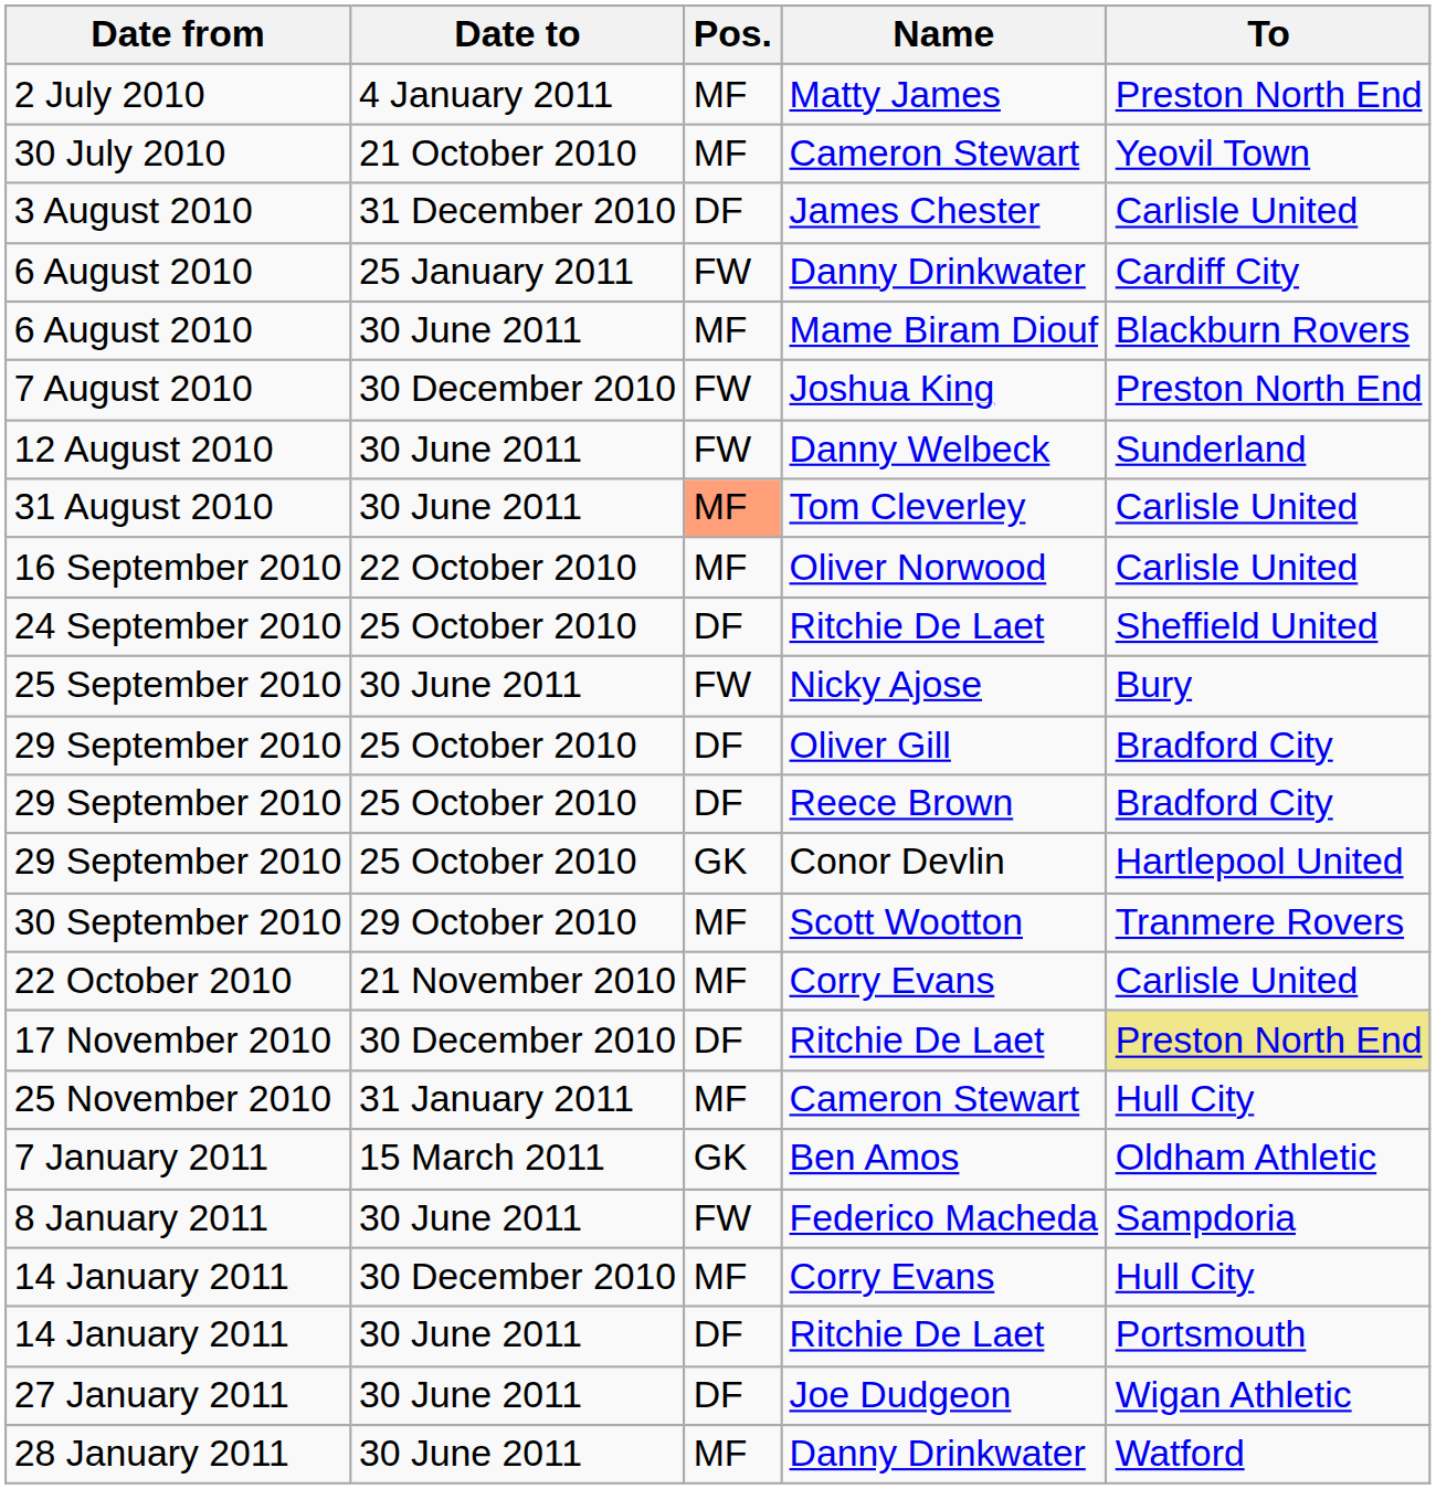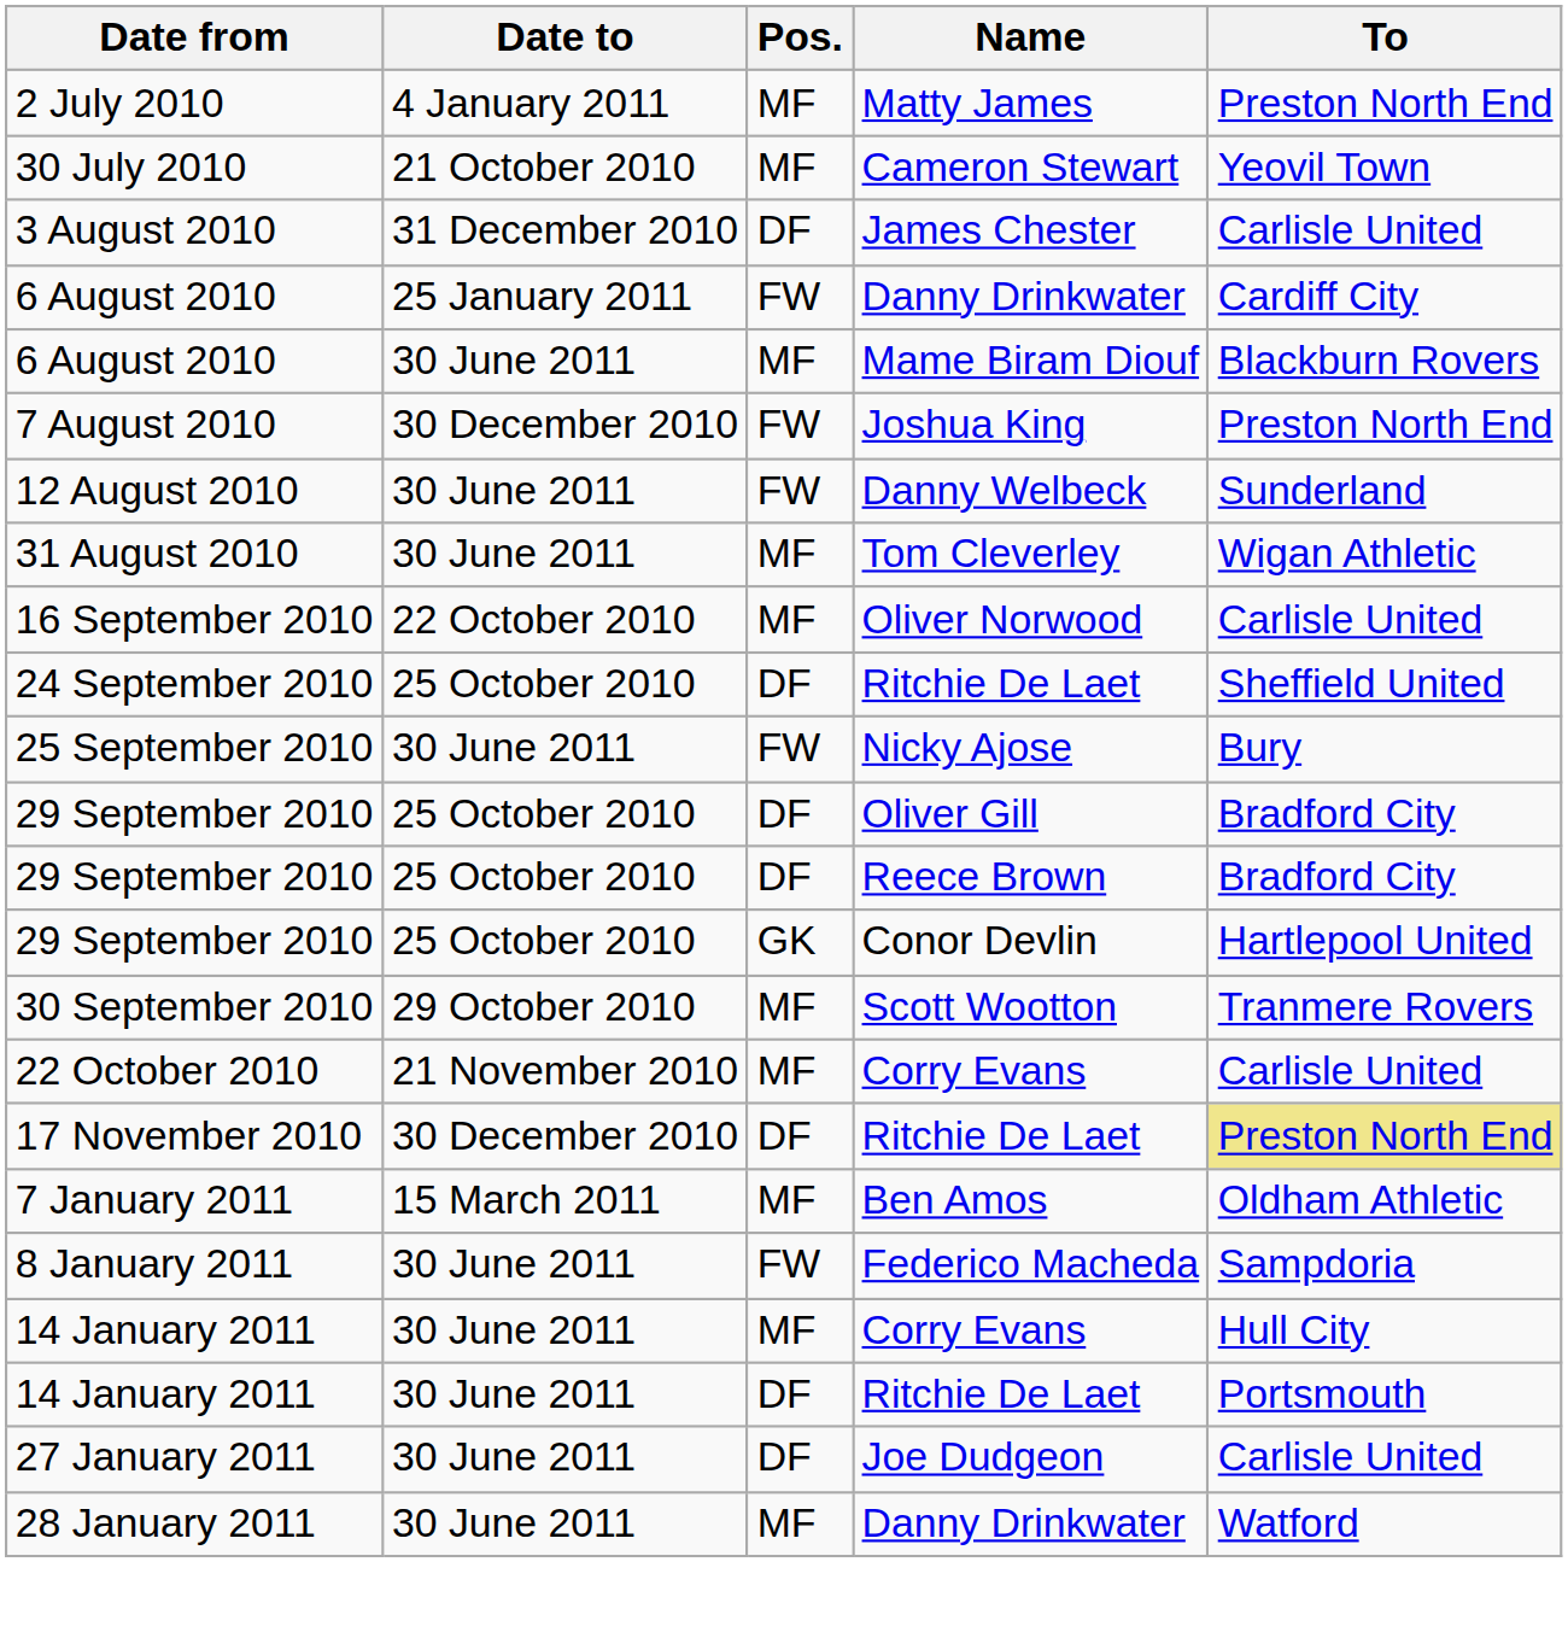31 August 2010 | Pos.: lightsalmon background -> no background
31 August 2010 | To: Carlisle United -> Wigan Athletic
- row: 25 November 2010 | 31 January 2011 | MF | Cameron Stewart | Hull City
7 January 2011 | Pos.: GK -> MF
14 January 2011 / Corry Evans | Date to: 30 December 2010 -> 30 June 2011
27 January 2011 | To: Wigan Athletic -> Carlisle United
